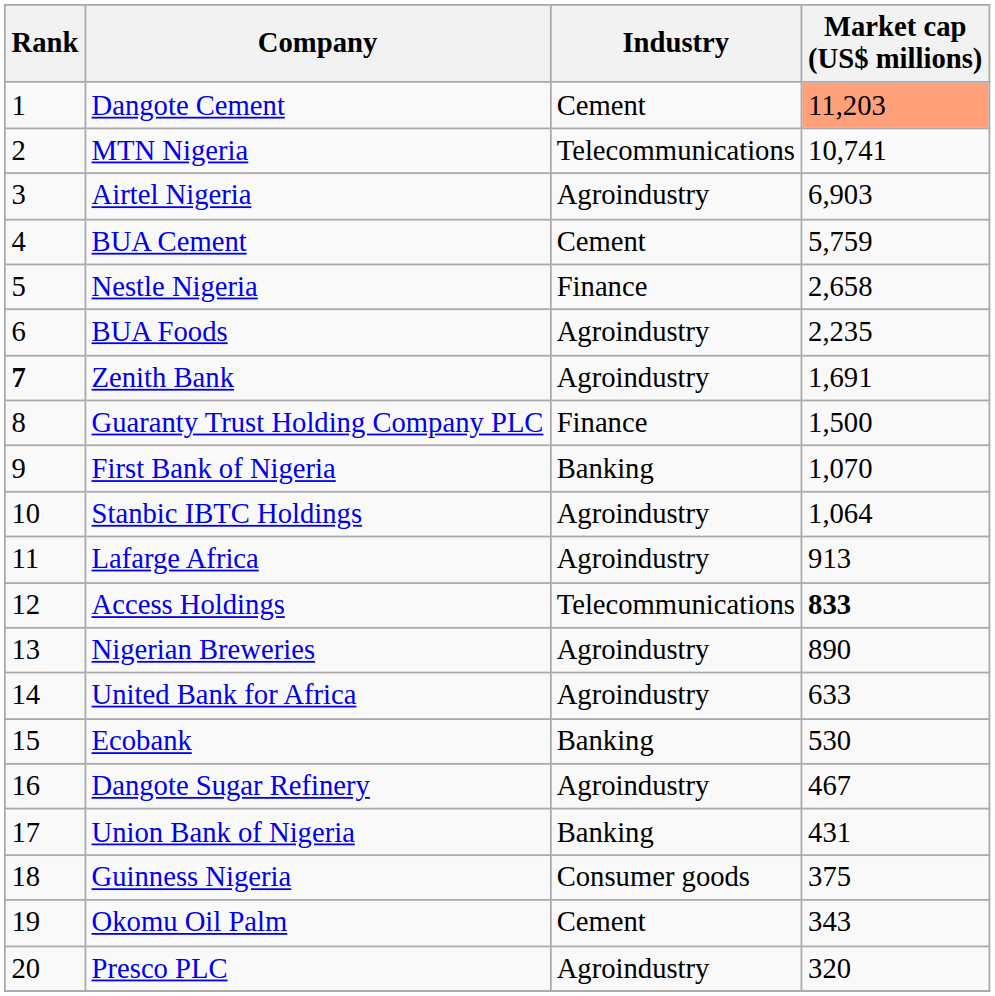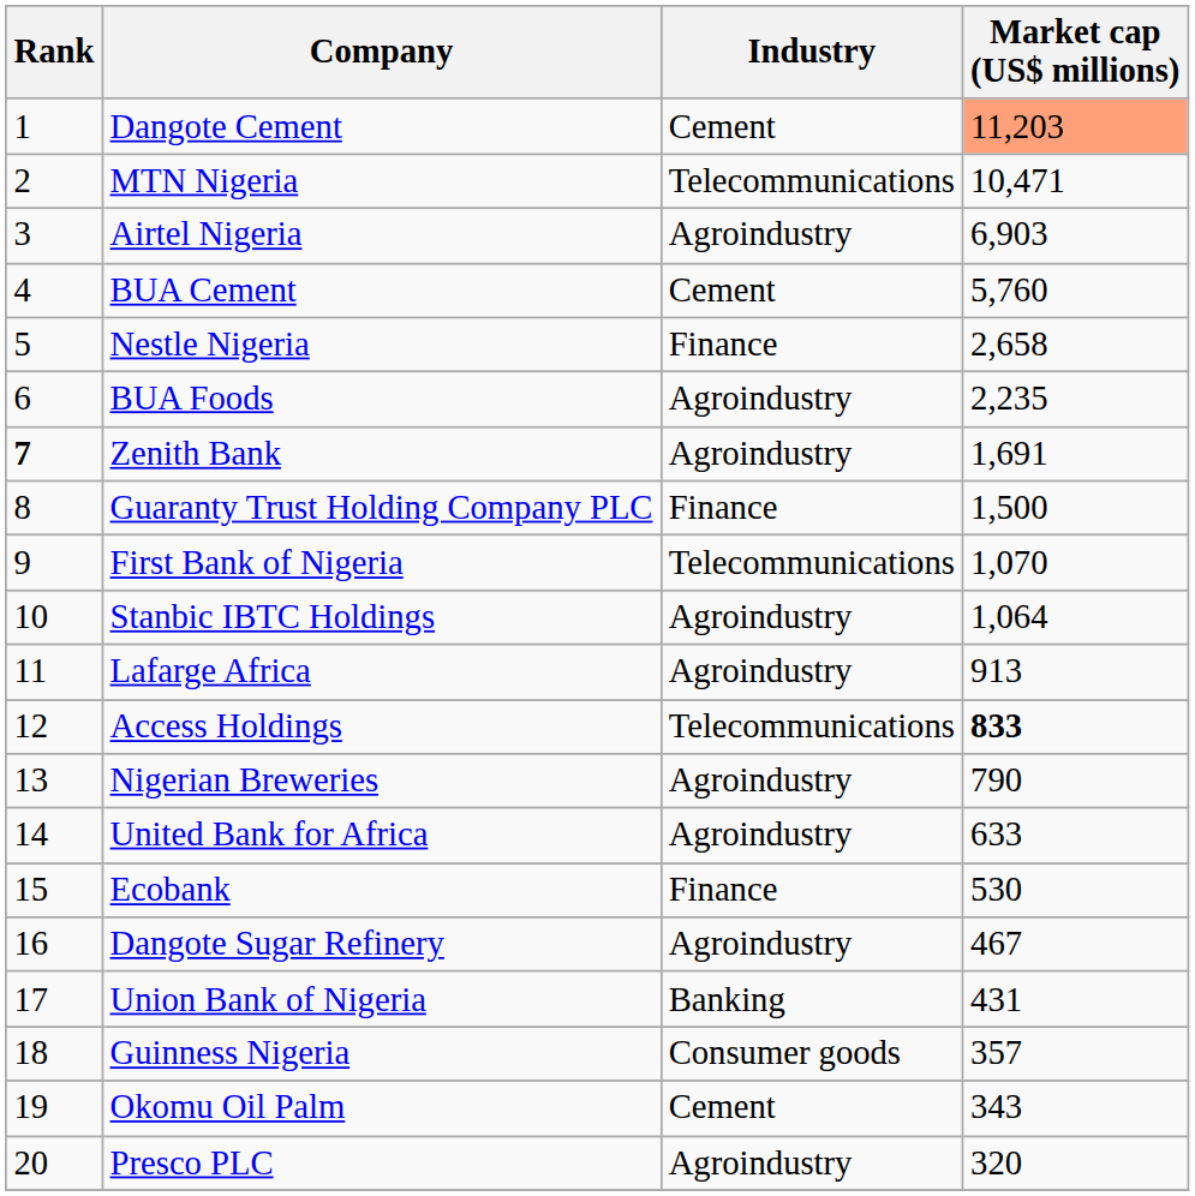MTN Nigeria | Market cap (US$ millions): 10,741 -> 10,471
BUA Cement | Market cap (US$ millions): 5,759 -> 5,760
First Bank of Nigeria | Industry: Banking -> Telecommunications
Nigerian Breweries | Market cap (US$ millions): 890 -> 790
Ecobank | Industry: Banking -> Finance
Guinness Nigeria | Market cap (US$ millions): 375 -> 357
